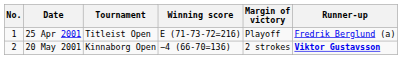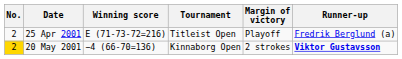columns swapped: Tournament <-> Winning score
25 Apr 2001 | No.: 1 -> 2
20 May 2001 | No.: no background -> gold background
